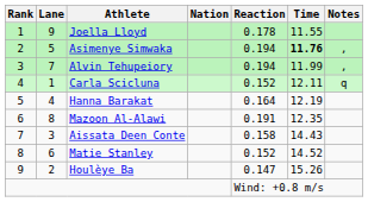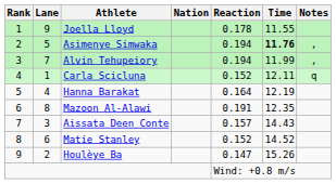Aissata Deen Conte | Reaction: 0.158 -> 0.157
